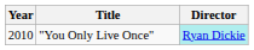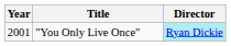"You Only Live Once" | Year: 2010 -> 2001
